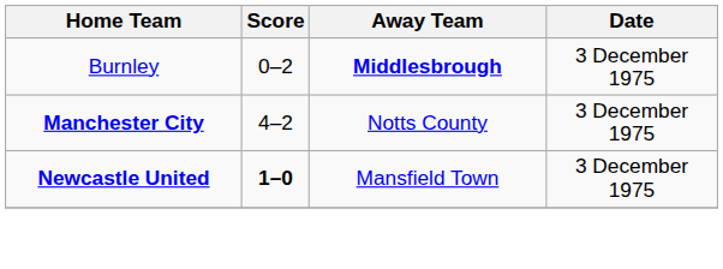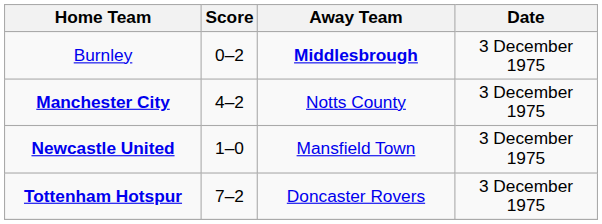Newcastle United | Score: bold -> normal
+ row: Tottenham Hotspur | 7–2 | Doncaster Rovers | 3 December 1975
